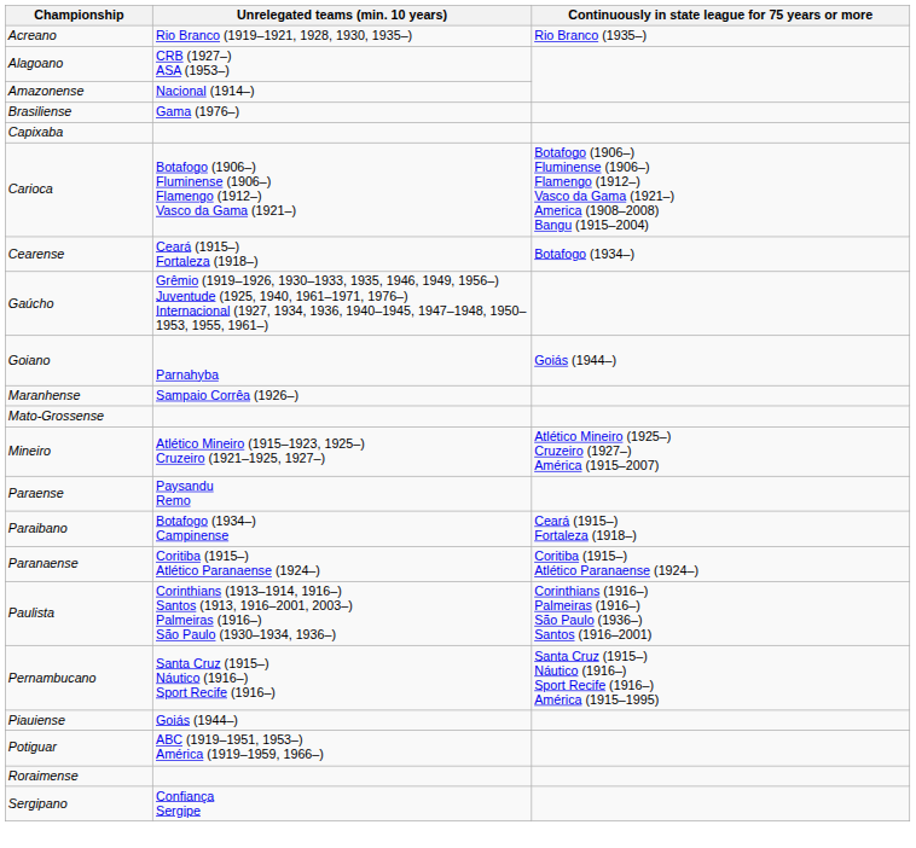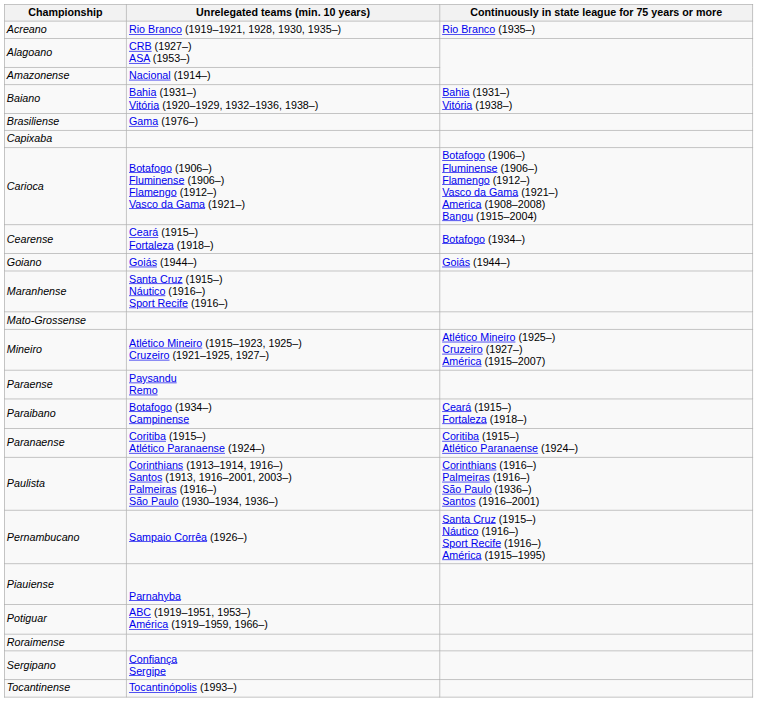+ row: Baiano | Bahia (1931–) Vitória (1920–1929, 1932–1936, 1938–) | Bahia (1931–) Vitória (1938–)
- row: Gaúcho | Grêmio (1919–1926, 1930–1933, 1935, 1946, 1949, 1956–) Juventude (1925, 1940, 1961–1971, 1976–) Internacional (1927, 1934, 1936, 1940–1945, 1947–1948, 1950–1953, 1955, 1961–)
Goiano | Unrelegated teams (min. 10 years): Parnahyba -> Goiás (1944–)
Maranhense | Unrelegated teams (min. 10 years): Sampaio Corrêa (1926–) -> Santa Cruz (1915–) Náutico (1916–) Sport Recife (1916–)
Pernambucano | Unrelegated teams (min. 10 years): Santa Cruz (1915–) Náutico (1916–) Sport Recife (1916–) -> Sampaio Corrêa (1926–)
Piauiense | Unrelegated teams (min. 10 years): Goiás (1944–) -> Parnahyba
+ row: Tocantinense | Tocantinópolis (1993–)
